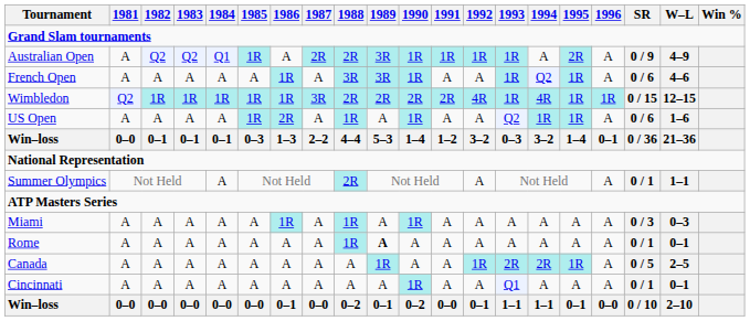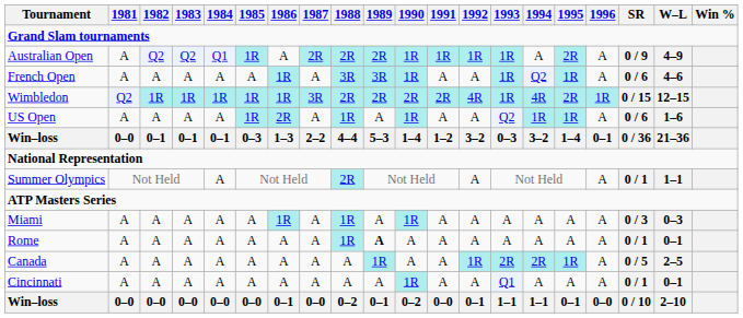Australian Open | 1989: 3R -> 2R
Wimbledon | 1995: 1R -> 2R
